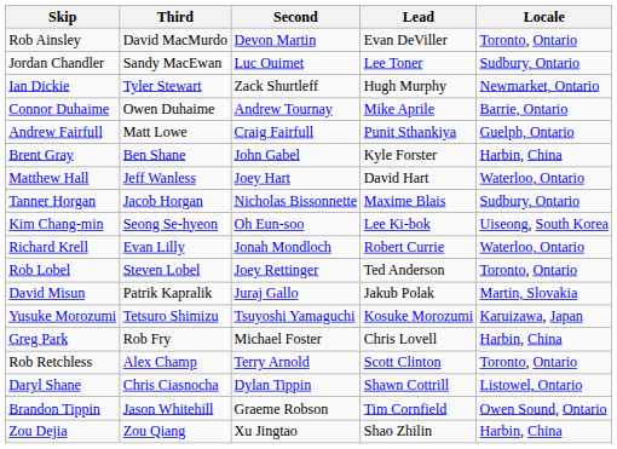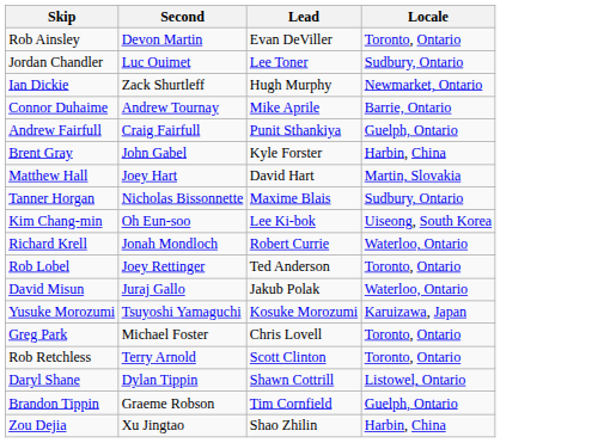- column: Third | David MacMurdo | Sandy MacEwan | Tyler Stewart | Owen Duhaime | Matt Lowe | Ben Shane | Jeff Wanless | Jacob Horgan | Seong Se-hyeon | Evan Lilly | Steven Lobel | Patrik Kapralik | Tetsuro Shimizu | Rob Fry | Alex Champ | Chris Ciasnocha | Jason Whitehill | Zou Qiang
Matthew Hall | Locale: Waterloo, Ontario -> Martin, Slovakia
David Misun | Locale: Martin, Slovakia -> Waterloo, Ontario
Greg Park | Locale: Harbin, China -> Toronto, Ontario
Brandon Tippin | Locale: Owen Sound, Ontario -> Guelph, Ontario
